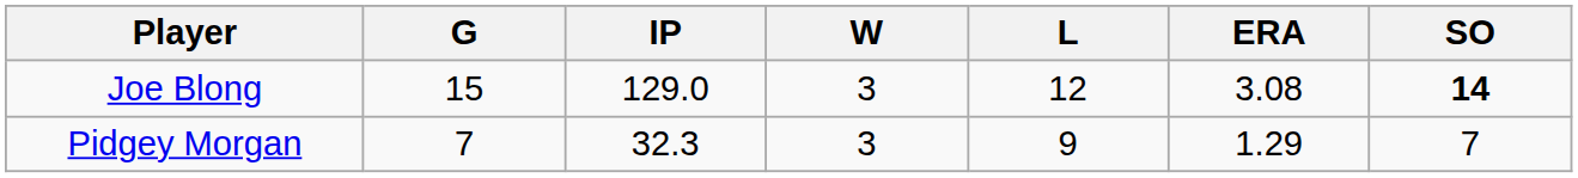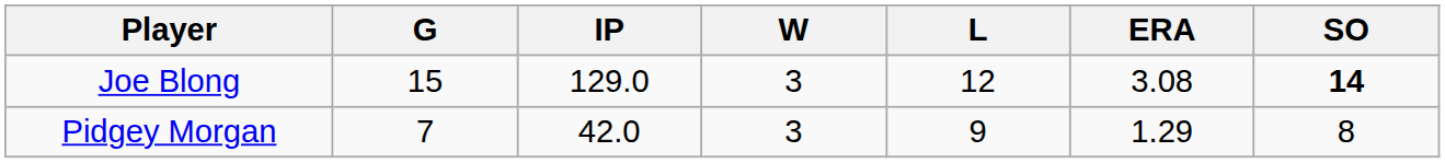Pidgey Morgan | IP: 32.3 -> 42.0
Pidgey Morgan | SO: 7 -> 8
